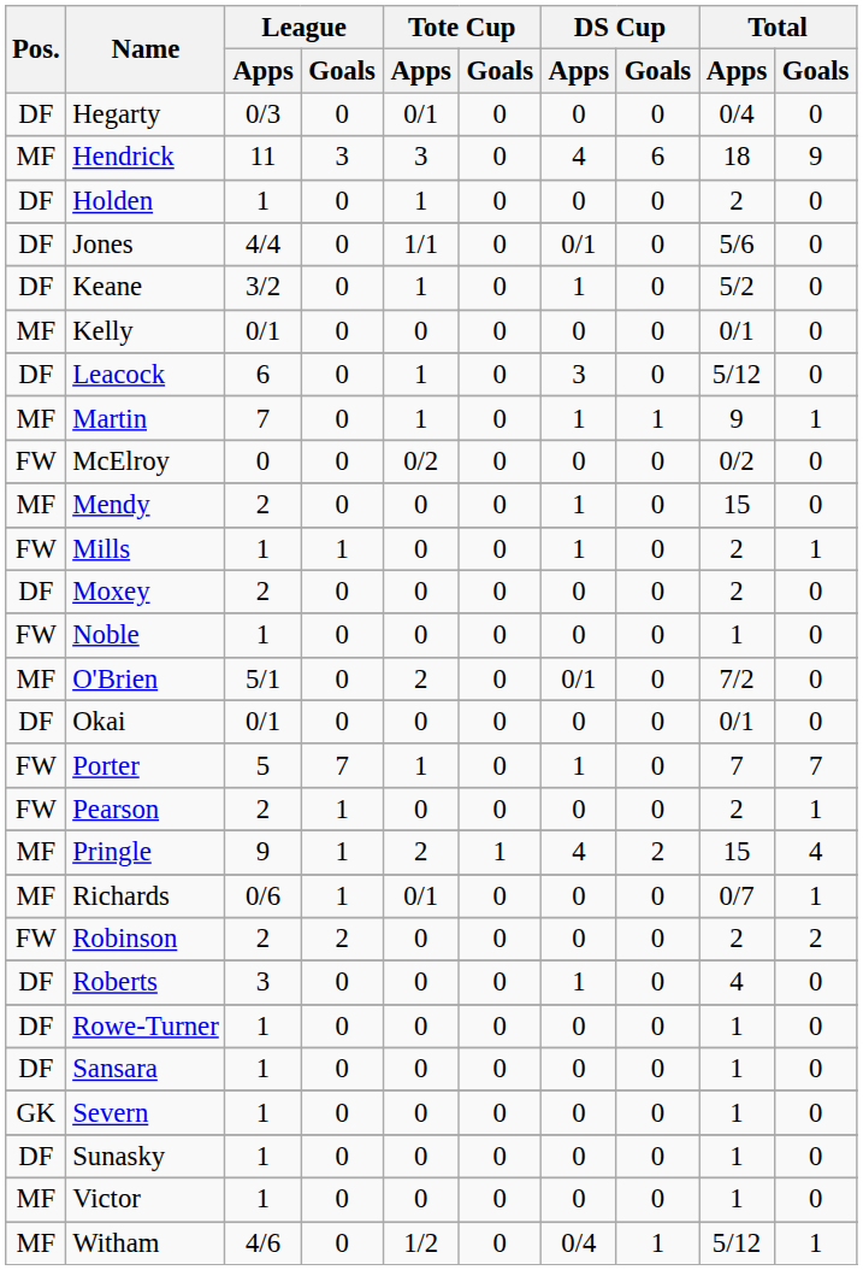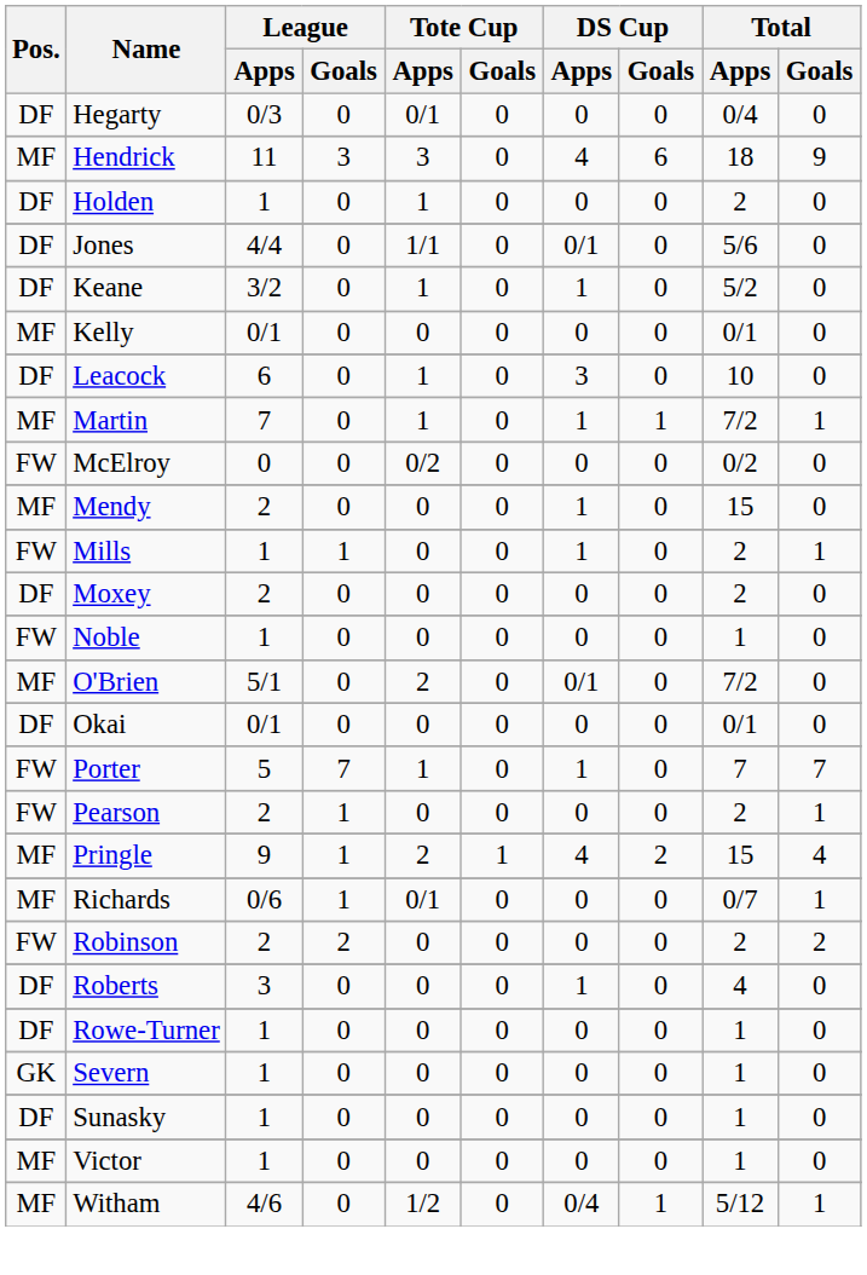Leacock | Total / Apps: 5/12 -> 10
Martin | Total / Apps: 9 -> 7/2
- row: DF | Sansara | 1 | 0 | 0 | 0 | 0 | 0 | 1 | 0
